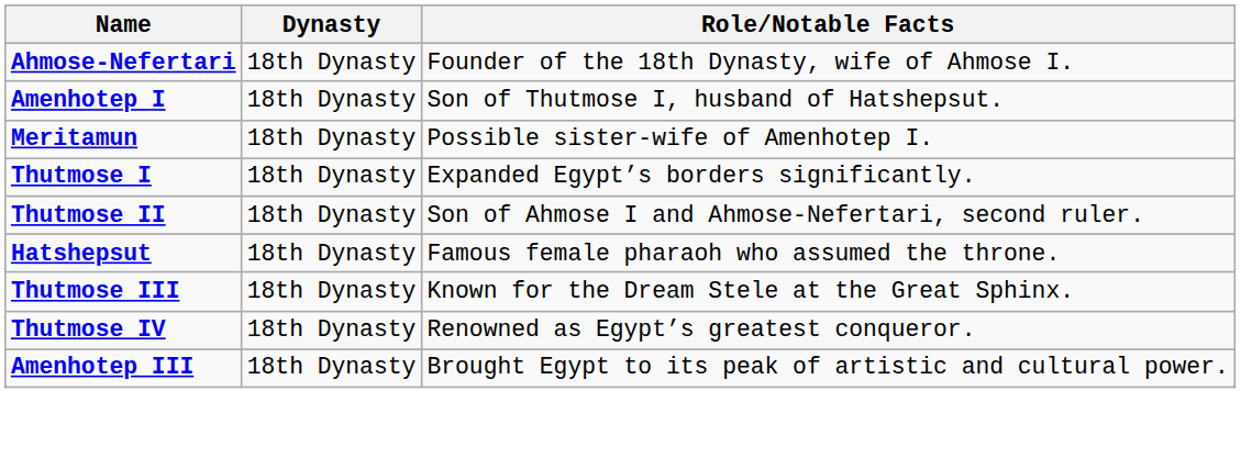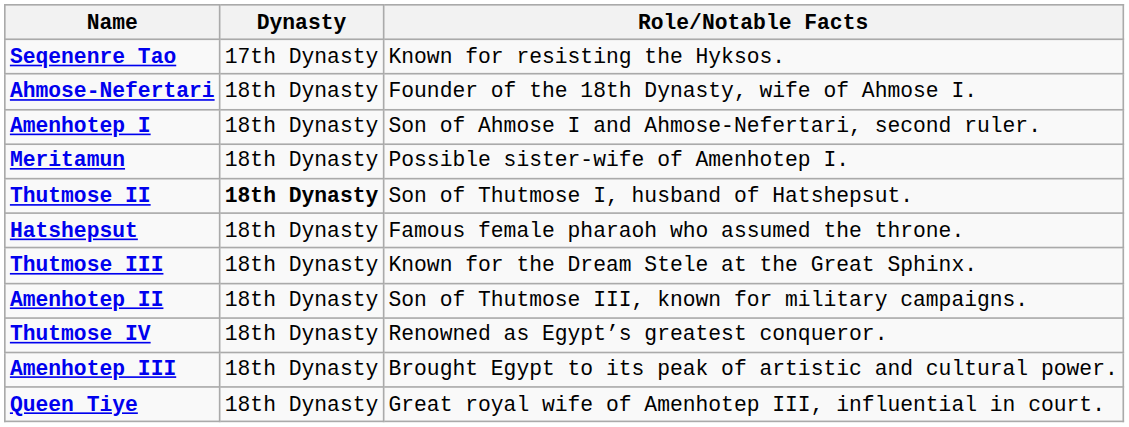+ row: Seqenenre Tao | 17th Dynasty | Known for resisting the Hyksos.
Amenhotep I | Role/Notable Facts: Son of Thutmose I, husband of Hatshepsut. -> Son of Ahmose I and Ahmose-Nefertari, second ruler.
- row: Thutmose I | 18th Dynasty | Expanded Egypt’s borders significantly.
Thutmose II | Dynasty: normal -> bold
Thutmose II | Role/Notable Facts: Son of Ahmose I and Ahmose-Nefertari, second ruler. -> Son of Thutmose I, husband of Hatshepsut.
+ row: Amenhotep II | 18th Dynasty | Son of Thutmose III, known for military campaigns.
+ row: Queen Tiye | 18th Dynasty | Great royal wife of Amenhotep III, influential in court.
